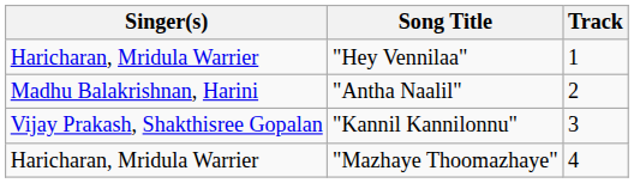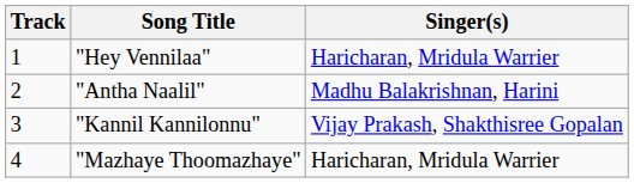columns swapped: Track <-> Singer(s)
